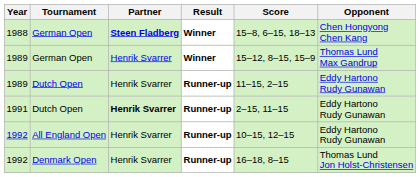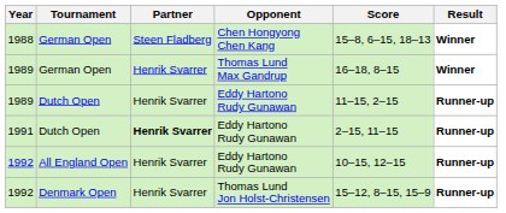columns swapped: Opponent <-> Result
1988 | Partner: bold -> normal
1989 / German Open | Score: 15–12, 8–15, 15–9 -> 16–18, 8–15
1992 / Denmark Open | Score: 16–18, 8–15 -> 15–12, 8–15, 15–9
